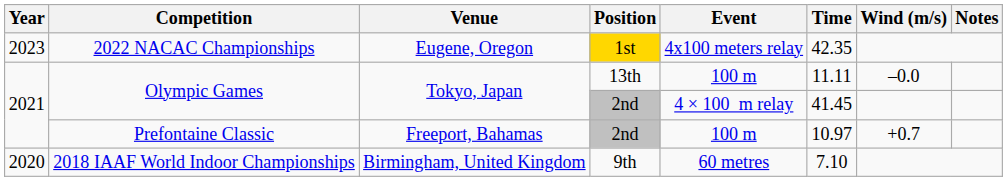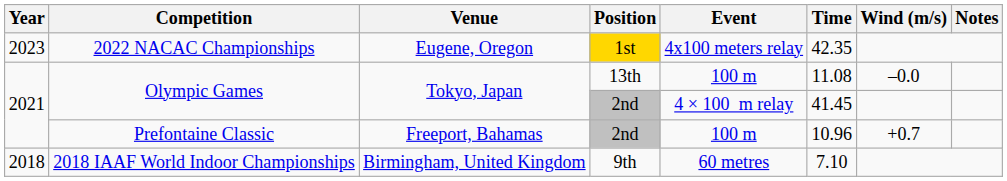Olympic Games / 13th | Time: 11.11 -> 11.08
Prefontaine Classic | Time: 10.97 -> 10.96
2018 IAAF World Indoor Championships | Year: 2020 -> 2018
